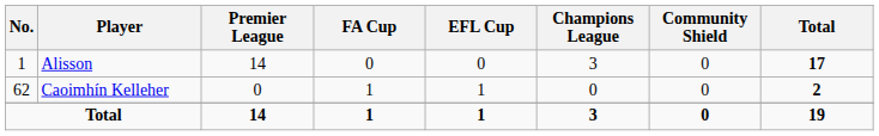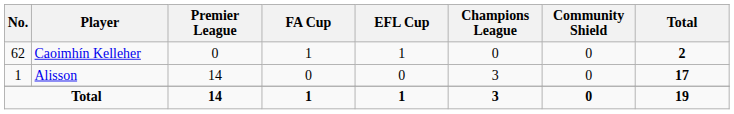rows swapped: Alisson <-> Caoimhín Kelleher
